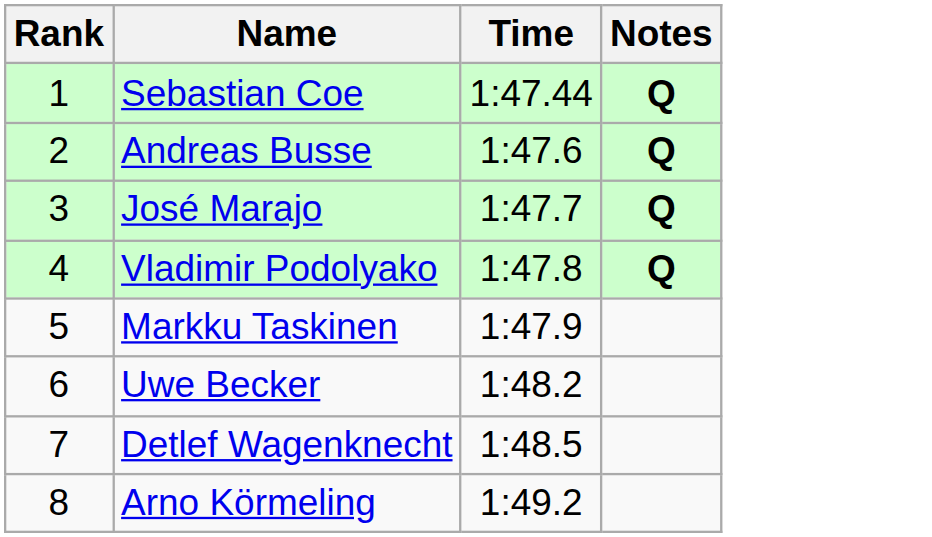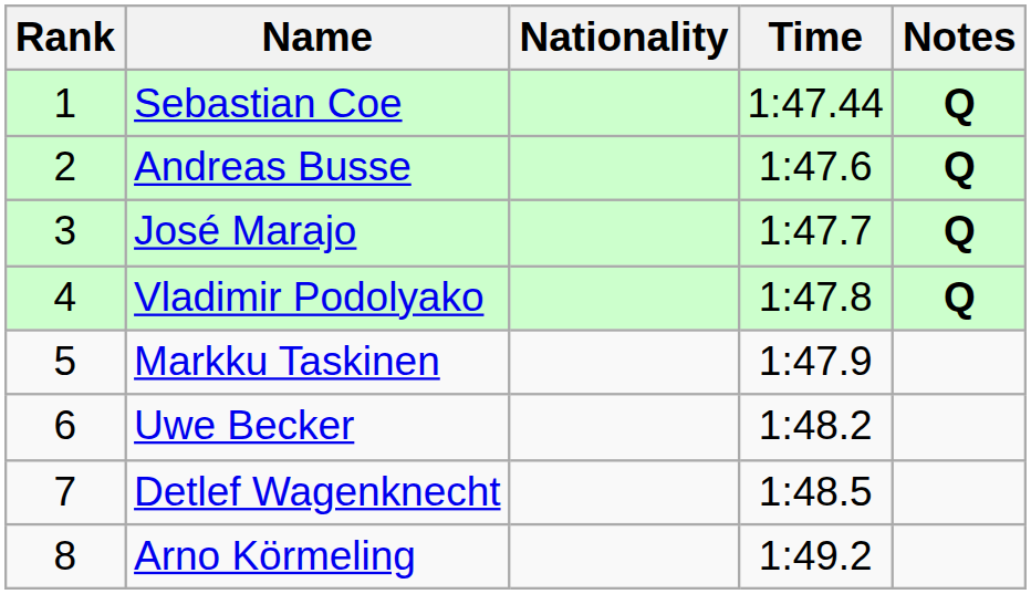+ column: Nationality
